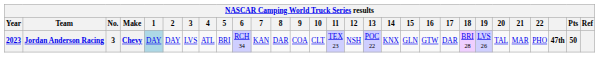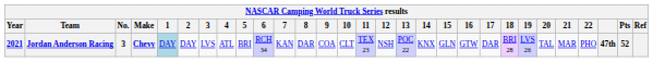Jordan Anderson Racing | Year: 2023 -> 2021
Jordan Anderson Racing | Pts: 50 -> 52
